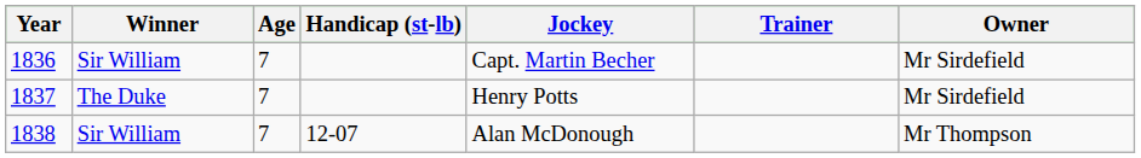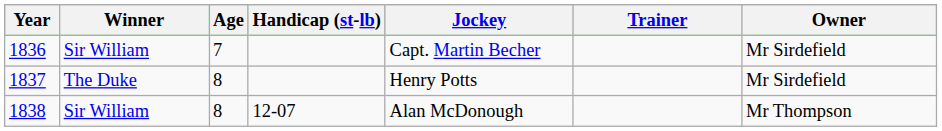1837 | Age: 7 -> 8
1838 | Age: 7 -> 8
